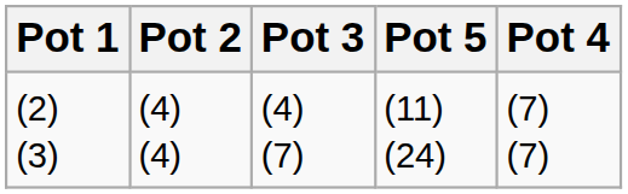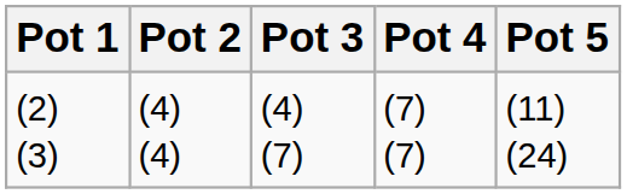columns swapped: Pot 4 <-> Pot 5
